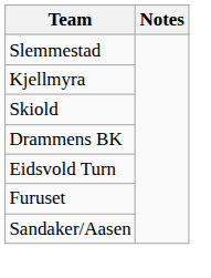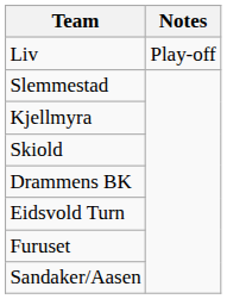+ row: Liv | Play-off
